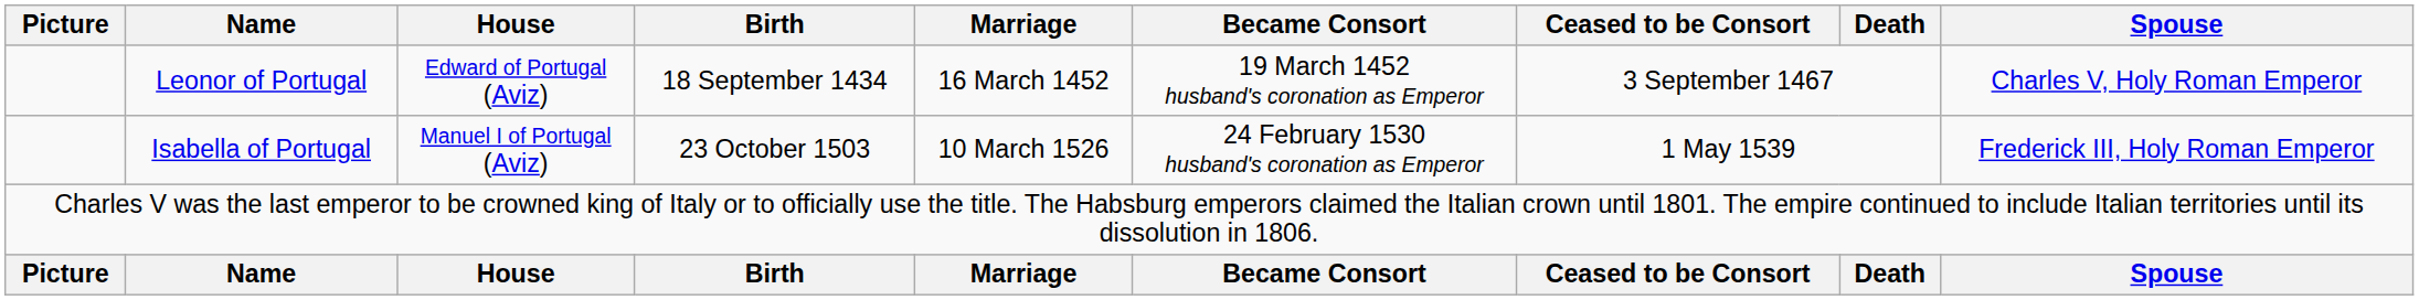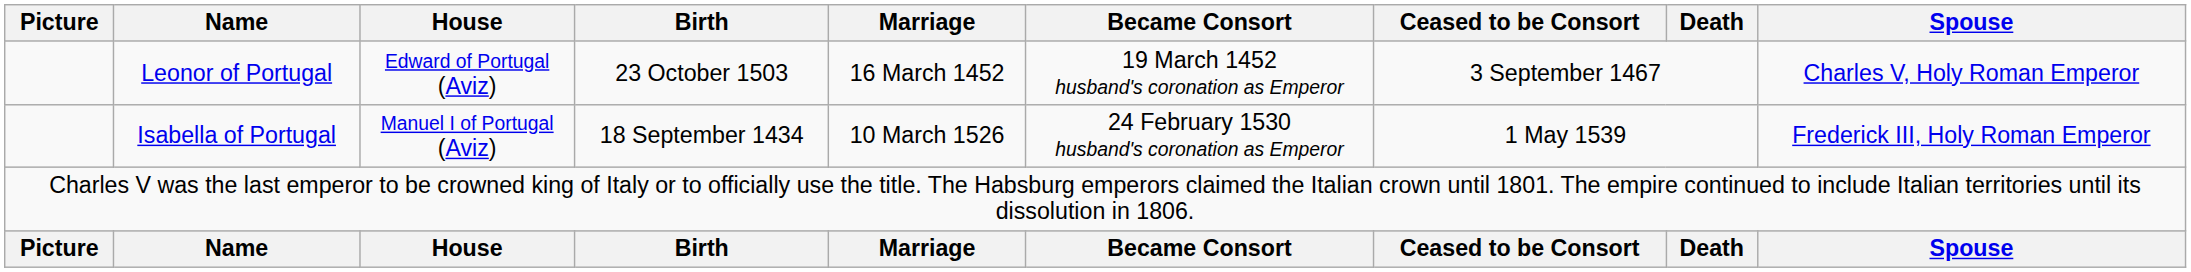Leonor of Portugal | Birth: 18 September 1434 -> 23 October 1503
Isabella of Portugal | Birth: 23 October 1503 -> 18 September 1434
